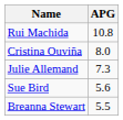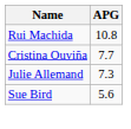Cristina Ouviña | APG: 8.0 -> 7.7
- row: Breanna Stewart | 5.5
